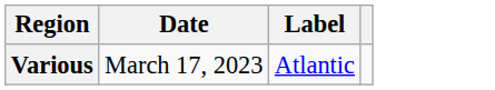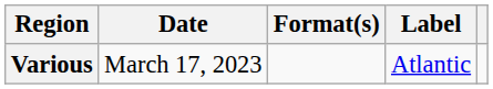+ column: Format(s)
